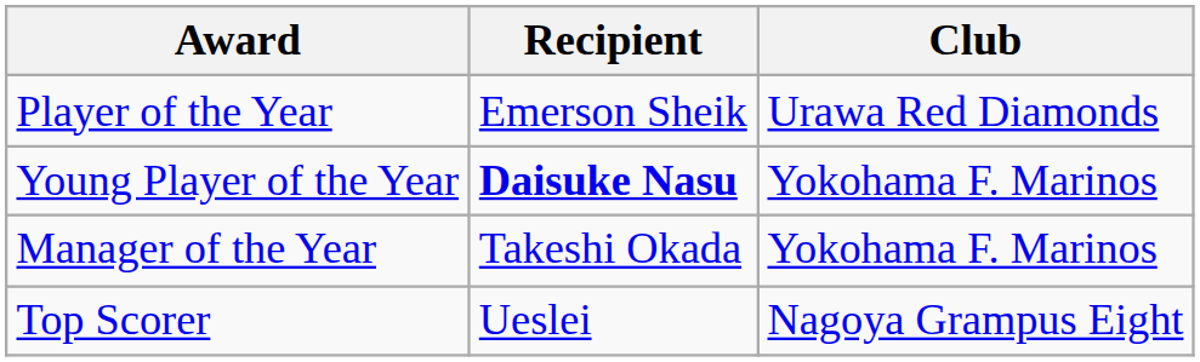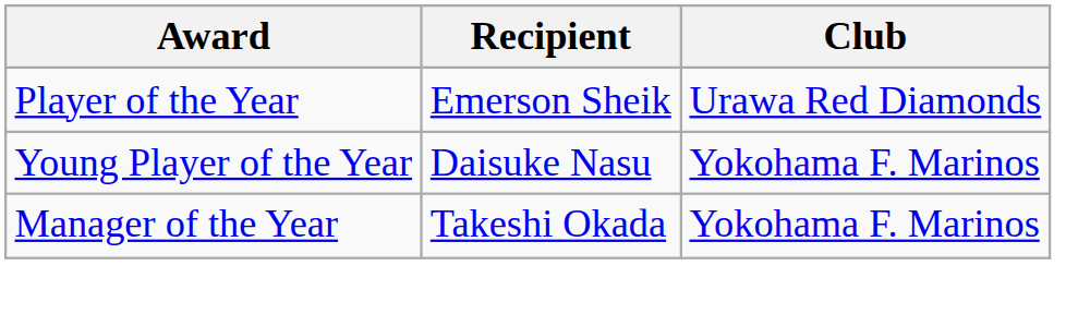Young Player of the Year | Recipient: bold -> normal
- row: Top Scorer | Ueslei | Nagoya Grampus Eight
